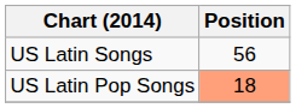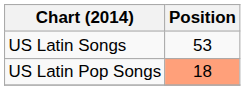US Latin Songs | Position: 56 -> 53
